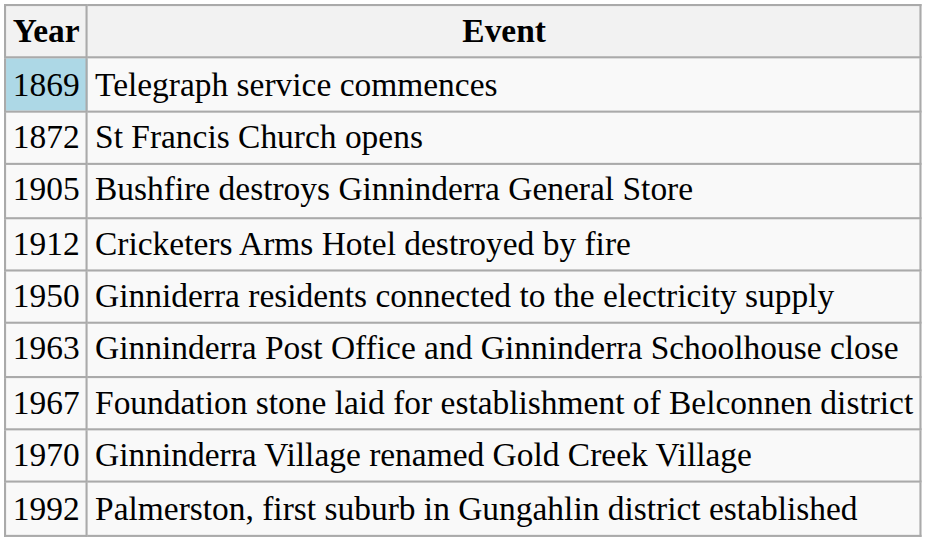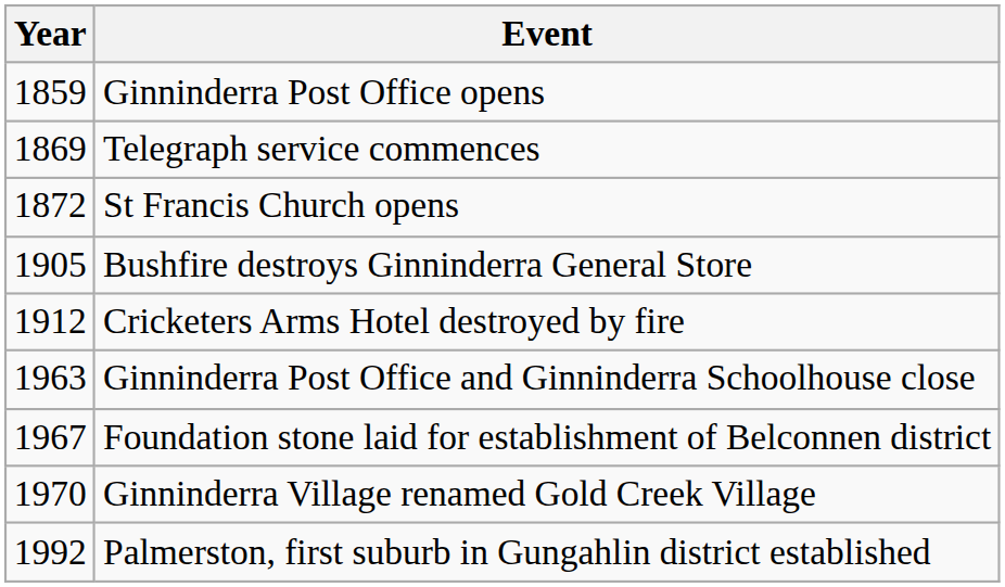+ row: 1859 | Ginninderra Post Office opens
Telegraph service commences | Year: lightblue background -> no background
- row: 1950 | Ginniderra residents connected to the electricity supply
